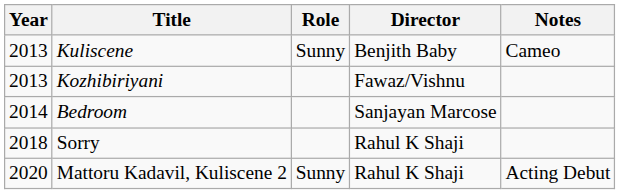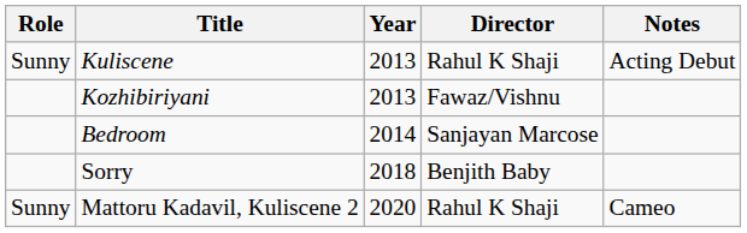columns swapped: Year <-> Role
Kuliscene | Director: Benjith Baby -> Rahul K Shaji
Kuliscene | Notes: Cameo -> Acting Debut
Sorry | Director: Rahul K Shaji -> Benjith Baby
Mattoru Kadavil, Kuliscene 2 | Notes: Acting Debut -> Cameo
